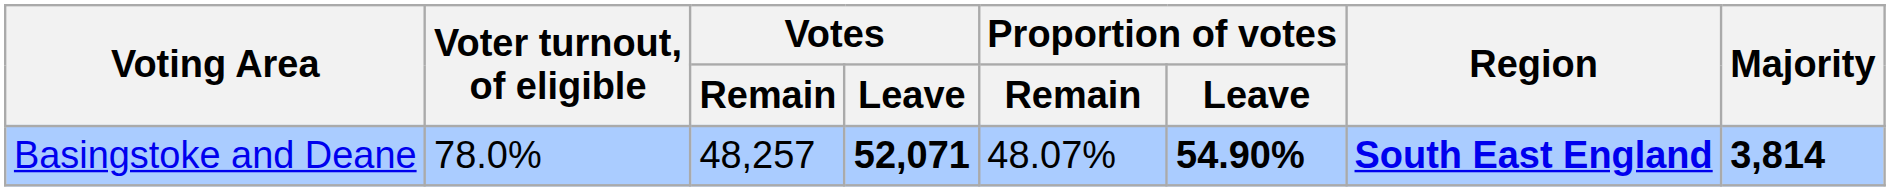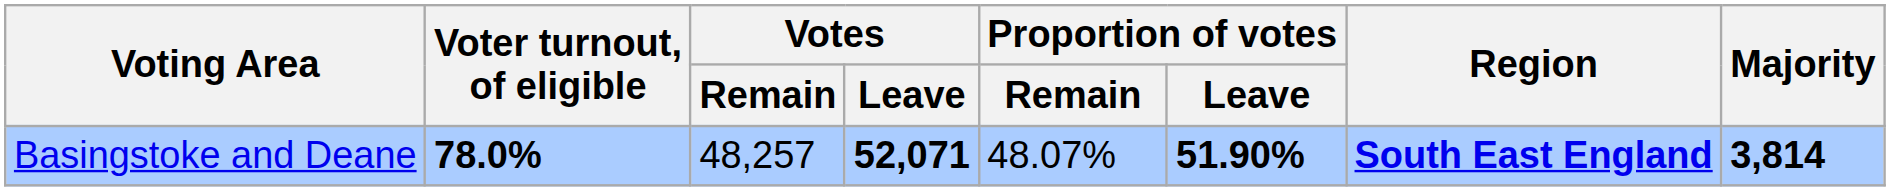Basingstoke and Deane | Voter turnout, of eligible: normal -> bold
Basingstoke and Deane | Proportion of votes / Leave: 54.90% -> 51.90%
